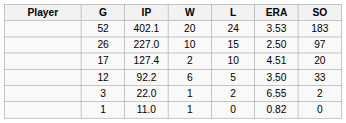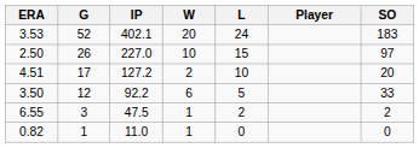columns swapped: Player <-> ERA
17 | IP: 127.4 -> 127.2
3 | IP: 22.0 -> 47.5
